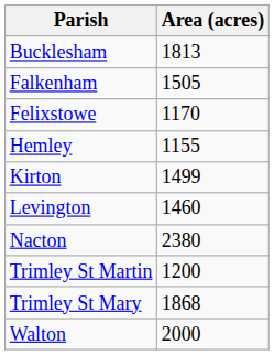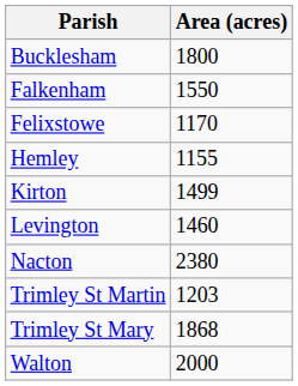Bucklesham | Area (acres): 1813 -> 1800
Falkenham | Area (acres): 1505 -> 1550
Trimley St Martin | Area (acres): 1200 -> 1203
